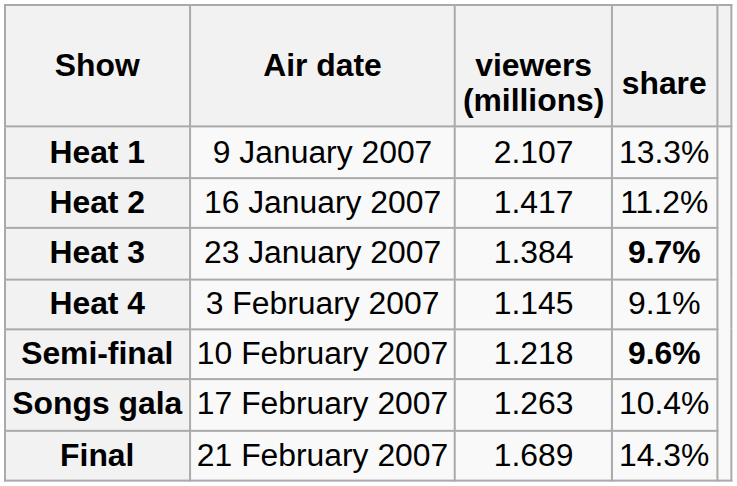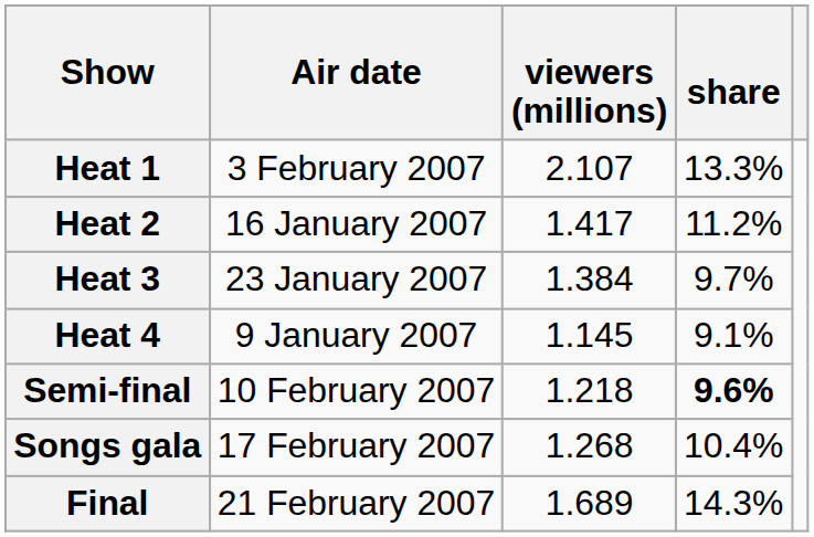Heat 1 | Air date: 9 January 2007 -> 3 February 2007
Heat 3 | share: bold -> normal
Heat 4 | Air date: 3 February 2007 -> 9 January 2007
Songs gala | viewers (millions): 1.263 -> 1.268
